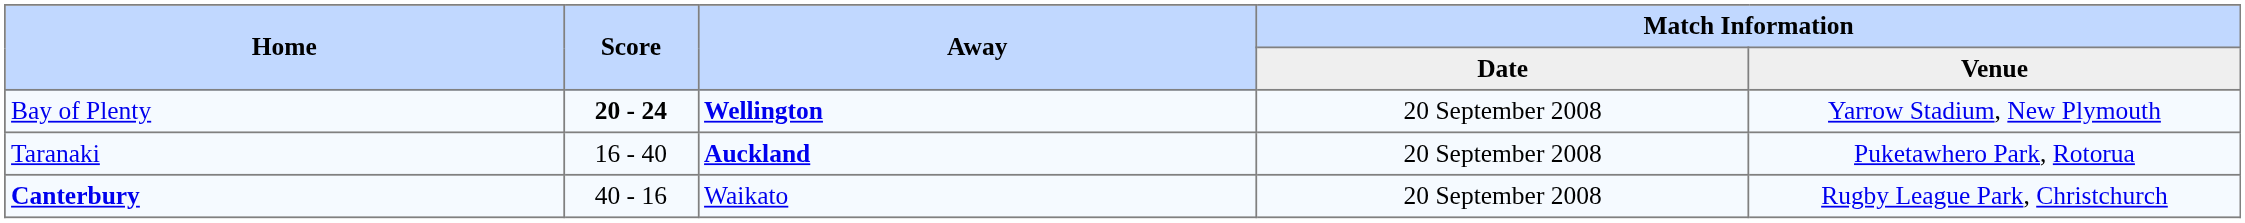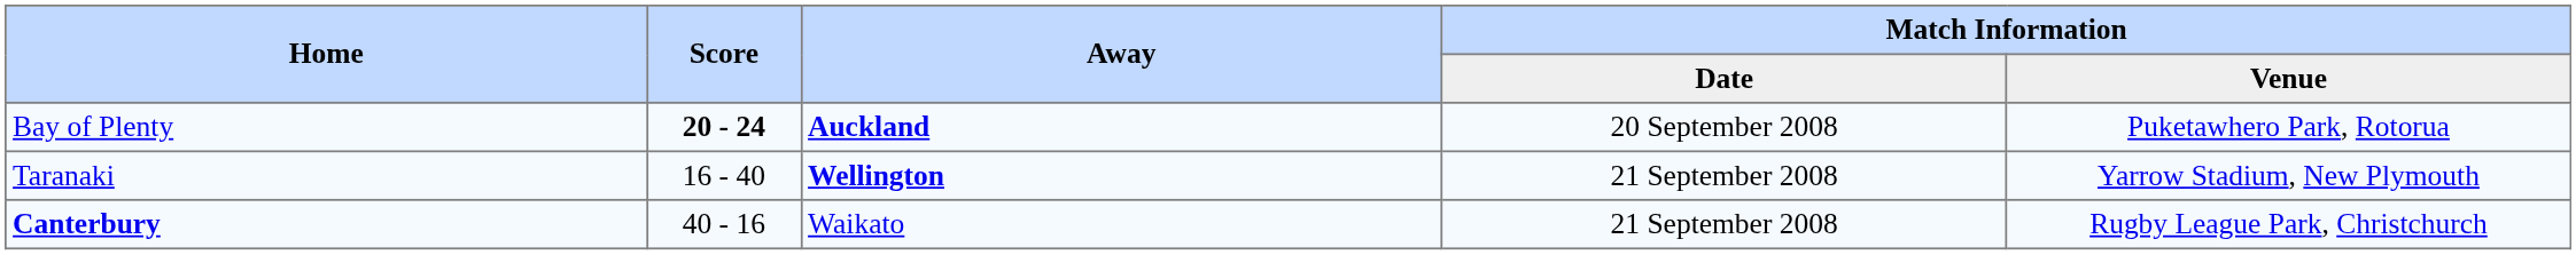Bay of Plenty | Away: Wellington -> Auckland
Bay of Plenty | Match Information / Venue: Yarrow Stadium, New Plymouth -> Puketawhero Park, Rotorua
Taranaki | Away: Auckland -> Wellington
Taranaki | Match Information / Date: 20 September 2008 -> 21 September 2008
Taranaki | Match Information / Venue: Puketawhero Park, Rotorua -> Yarrow Stadium, New Plymouth
Canterbury | Match Information / Date: 20 September 2008 -> 21 September 2008
